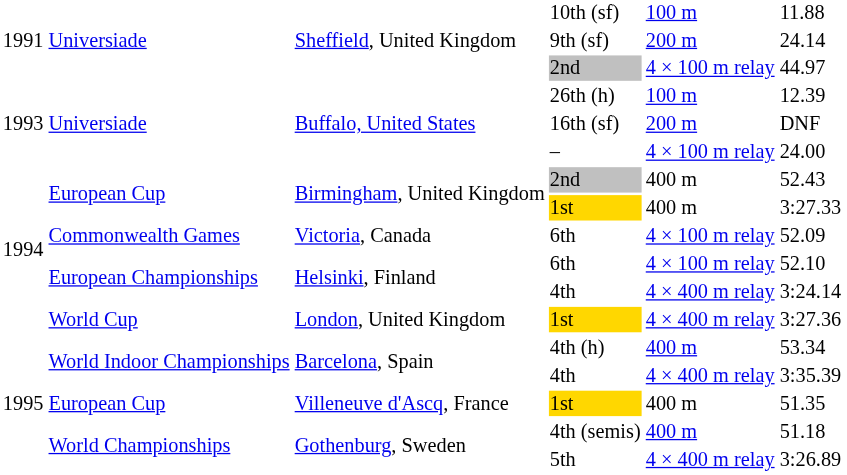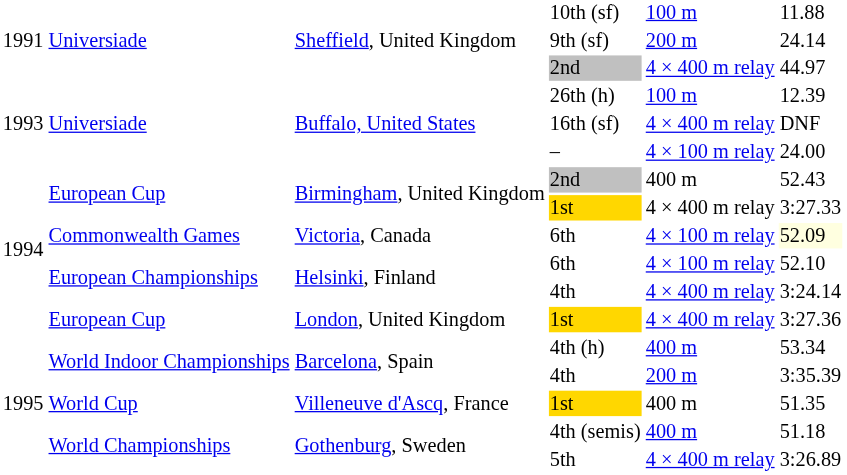Sheffield, United Kingdom / 2nd | column 5: 4 × 100 m relay -> 4 × 400 m relay
16th (sf) | column 5: 200 m -> 4 × 400 m relay
Birmingham, United Kingdom / 1st | column 5: 400 m -> 4 × 400 m relay
Victoria, Canada / 6th | column 6: no background -> lightyellow background
London, United Kingdom / 1st | column 2: World Cup -> European Cup
Barcelona, Spain / 4th | column 5: 4 × 400 m relay -> 200 m
Villeneuve d'Ascq, France / 1st | column 2: European Cup -> World Cup
